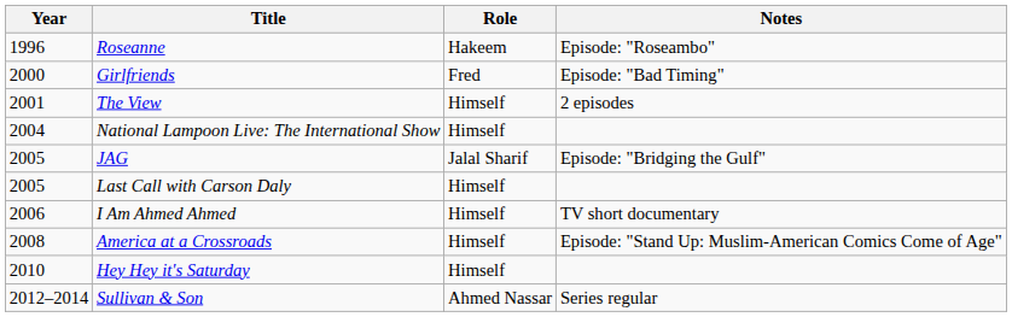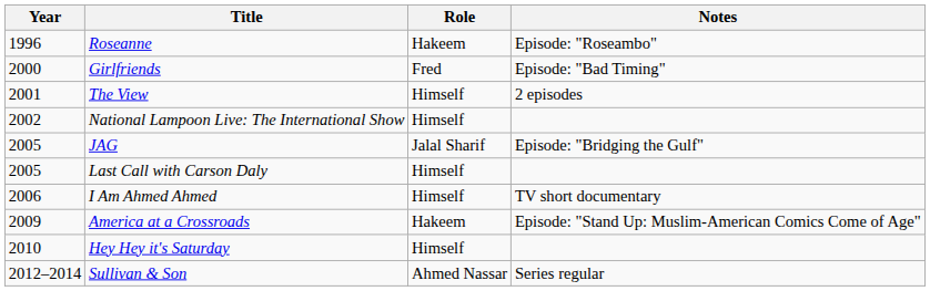National Lampoon Live: The International Show | Year: 2004 -> 2002
America at a Crossroads | Year: 2008 -> 2009
America at a Crossroads | Role: Himself -> Hakeem
